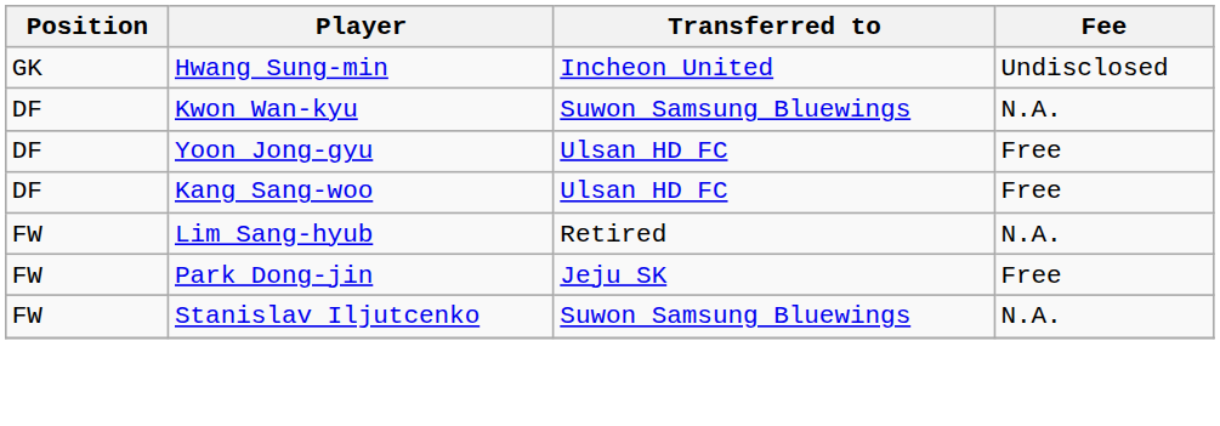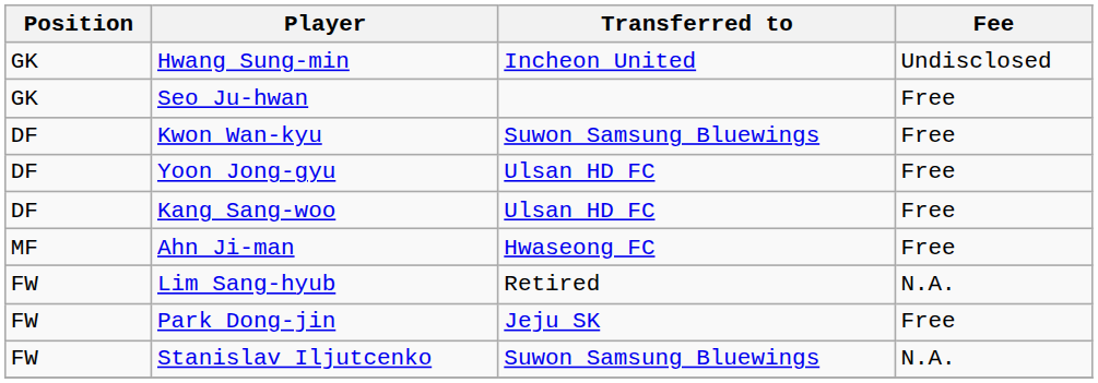+ row: GK | Seo Ju-hwan | Free
Kwon Wan-kyu | Fee: N.A. -> Free
+ row: MF | Ahn Ji-man | Hwaseong FC | Free
